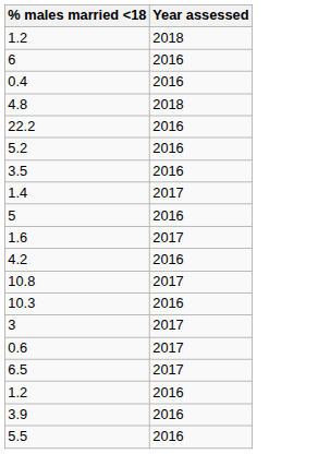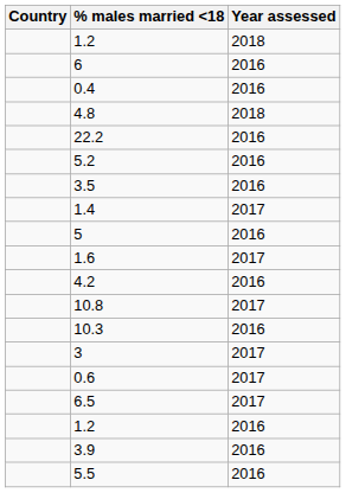+ column: Country
